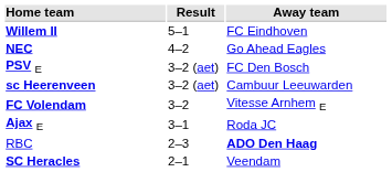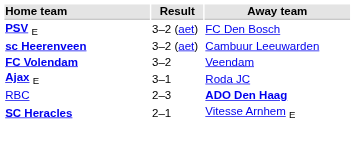- row: Willem II | 5–1 | FC Eindhoven
- row: NEC | 4–2 | Go Ahead Eagles
FC Volendam | Away team: Vitesse Arnhem E -> Veendam
SC Heracles | Away team: Veendam -> Vitesse Arnhem E
